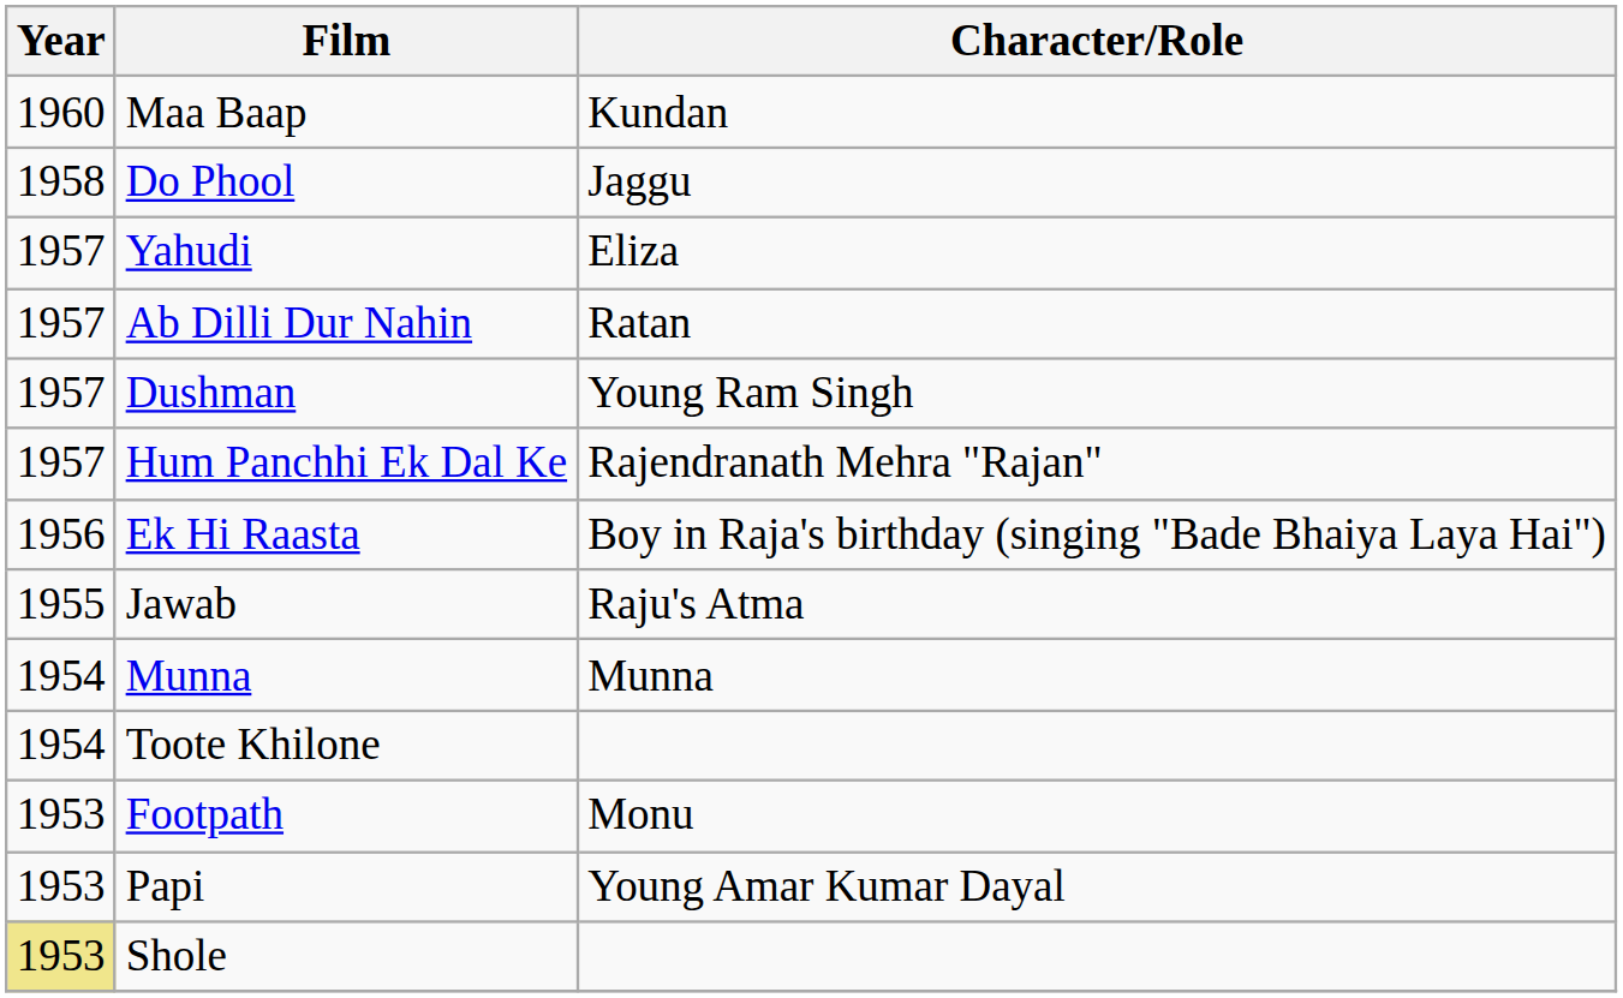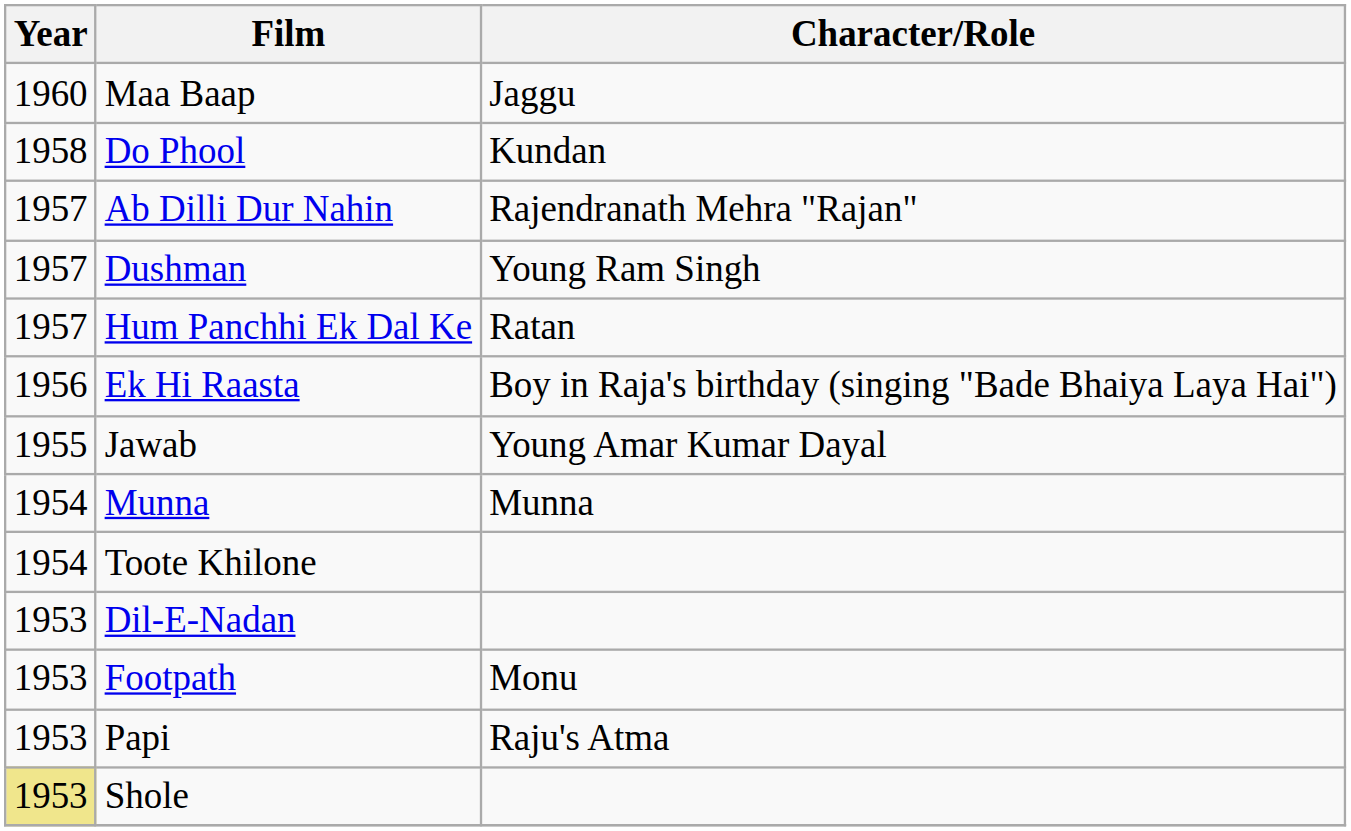Maa Baap | Character/Role: Kundan -> Jaggu
Do Phool | Character/Role: Jaggu -> Kundan
- row: 1957 | Yahudi | Eliza
Ab Dilli Dur Nahin | Character/Role: Ratan -> Rajendranath Mehra "Rajan"
Hum Panchhi Ek Dal Ke | Character/Role: Rajendranath Mehra "Rajan" -> Ratan
Jawab | Character/Role: Raju's Atma -> Young Amar Kumar Dayal
+ row: 1953 | Dil-E-Nadan
Papi | Character/Role: Young Amar Kumar Dayal -> Raju's Atma
